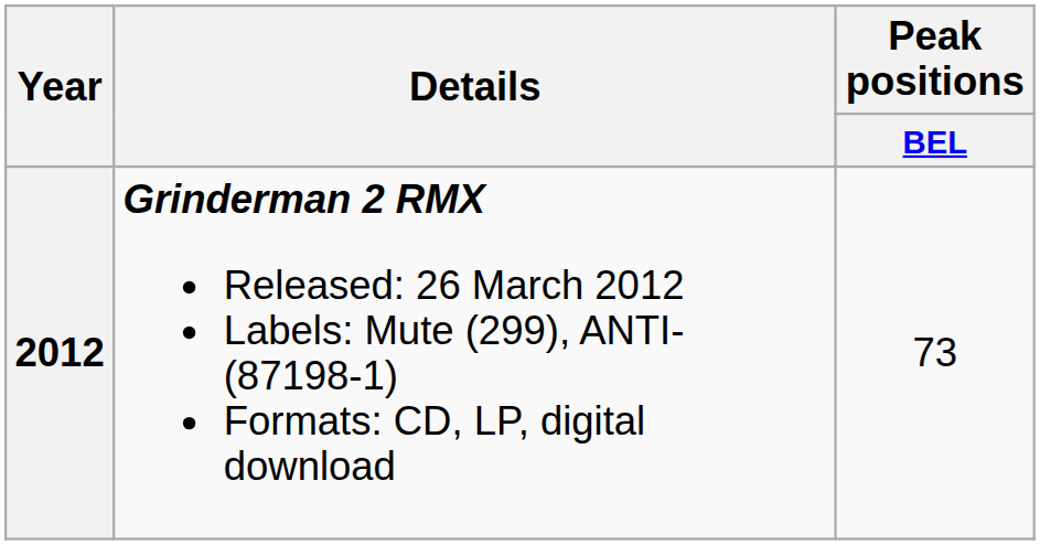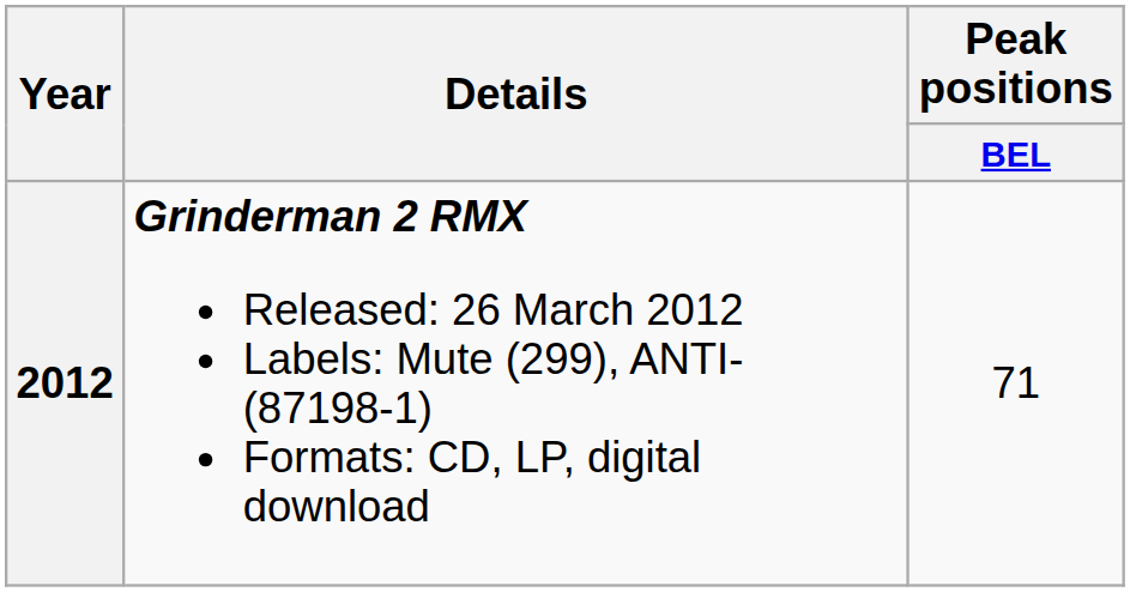2012 | Peak positions / BEL: 73 -> 71
